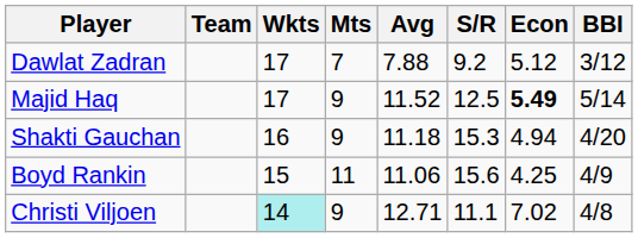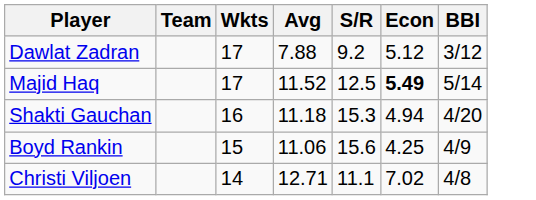- column: Mts | 7 | 9 | 9 | 11 | 9
Christi Viljoen | Wkts: paleturquoise background -> no background
